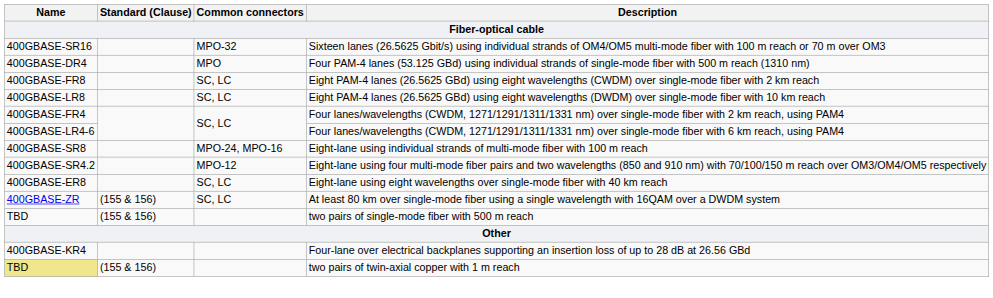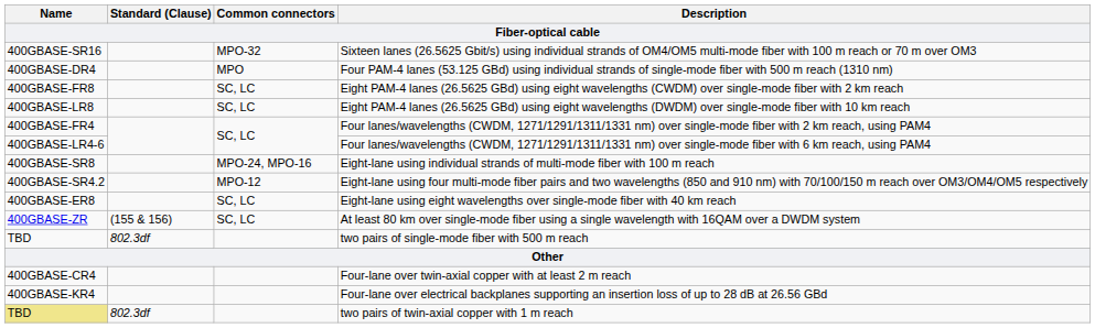two pairs of single-mode fiber with 500 m reach | Standard (Clause): (155 & 156) -> 802.3df
+ row: 400GBASE-CR4 | Four-lane over twin-axial copper with at least 2 m reach
two pairs of twin-axial copper with 1 m reach | Standard (Clause): (155 & 156) -> 802.3df
